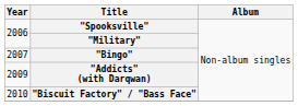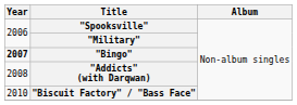"Bingo" | Year: normal -> bold
"Addicts" (with Darqwan) | Year: 2009 -> 2008
